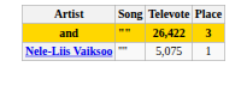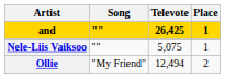and | Televote: 26,422 -> 26,425
and | Place: 3 -> 1
+ row: Ollie | "My Friend" | 12,494 | 2
